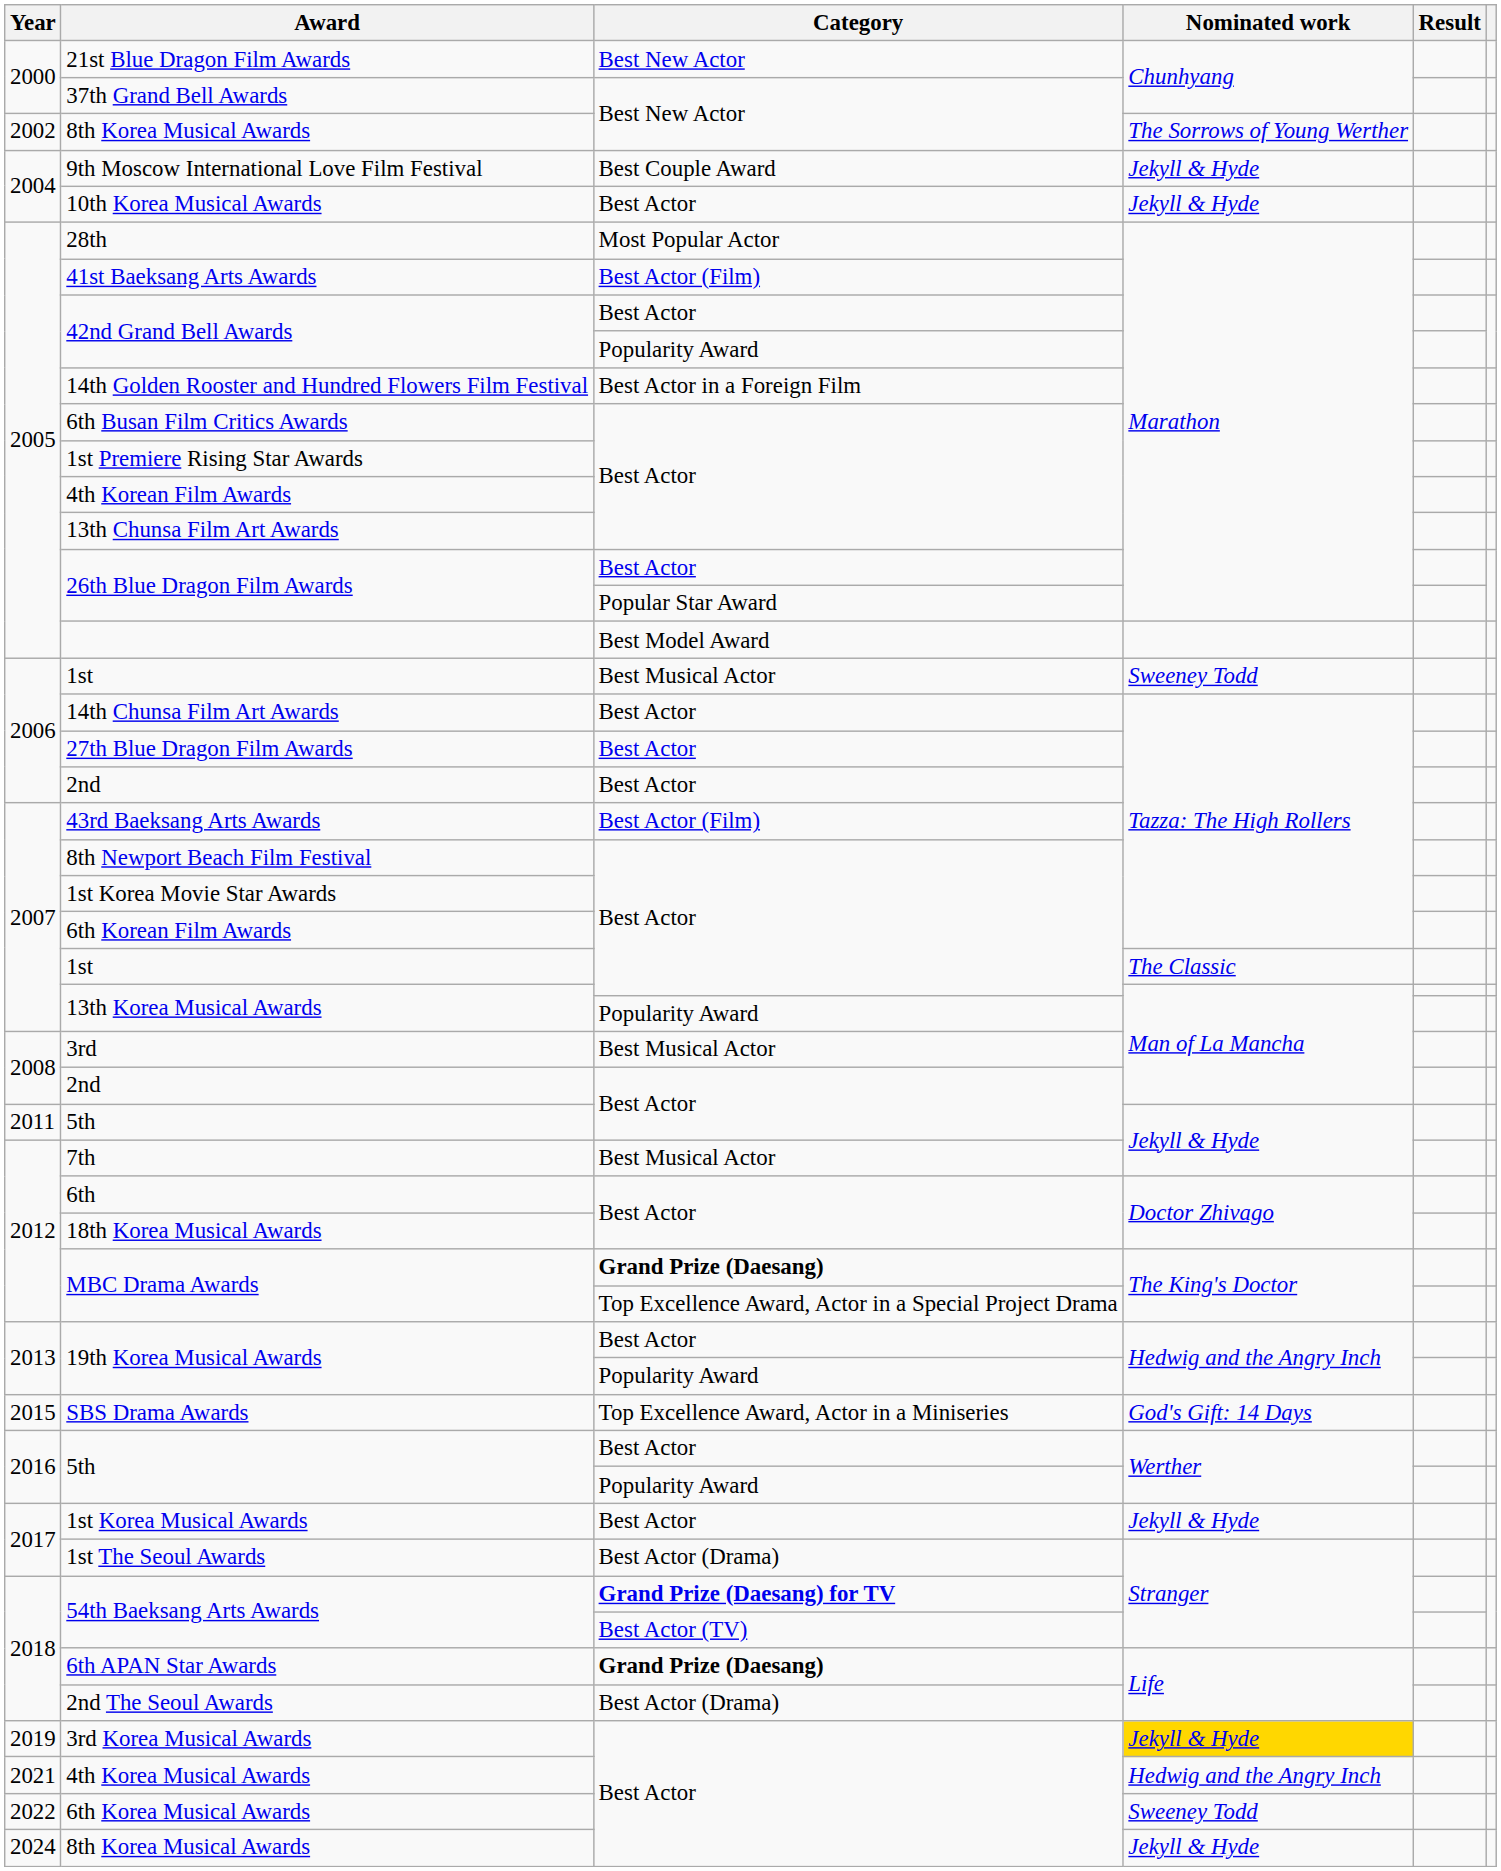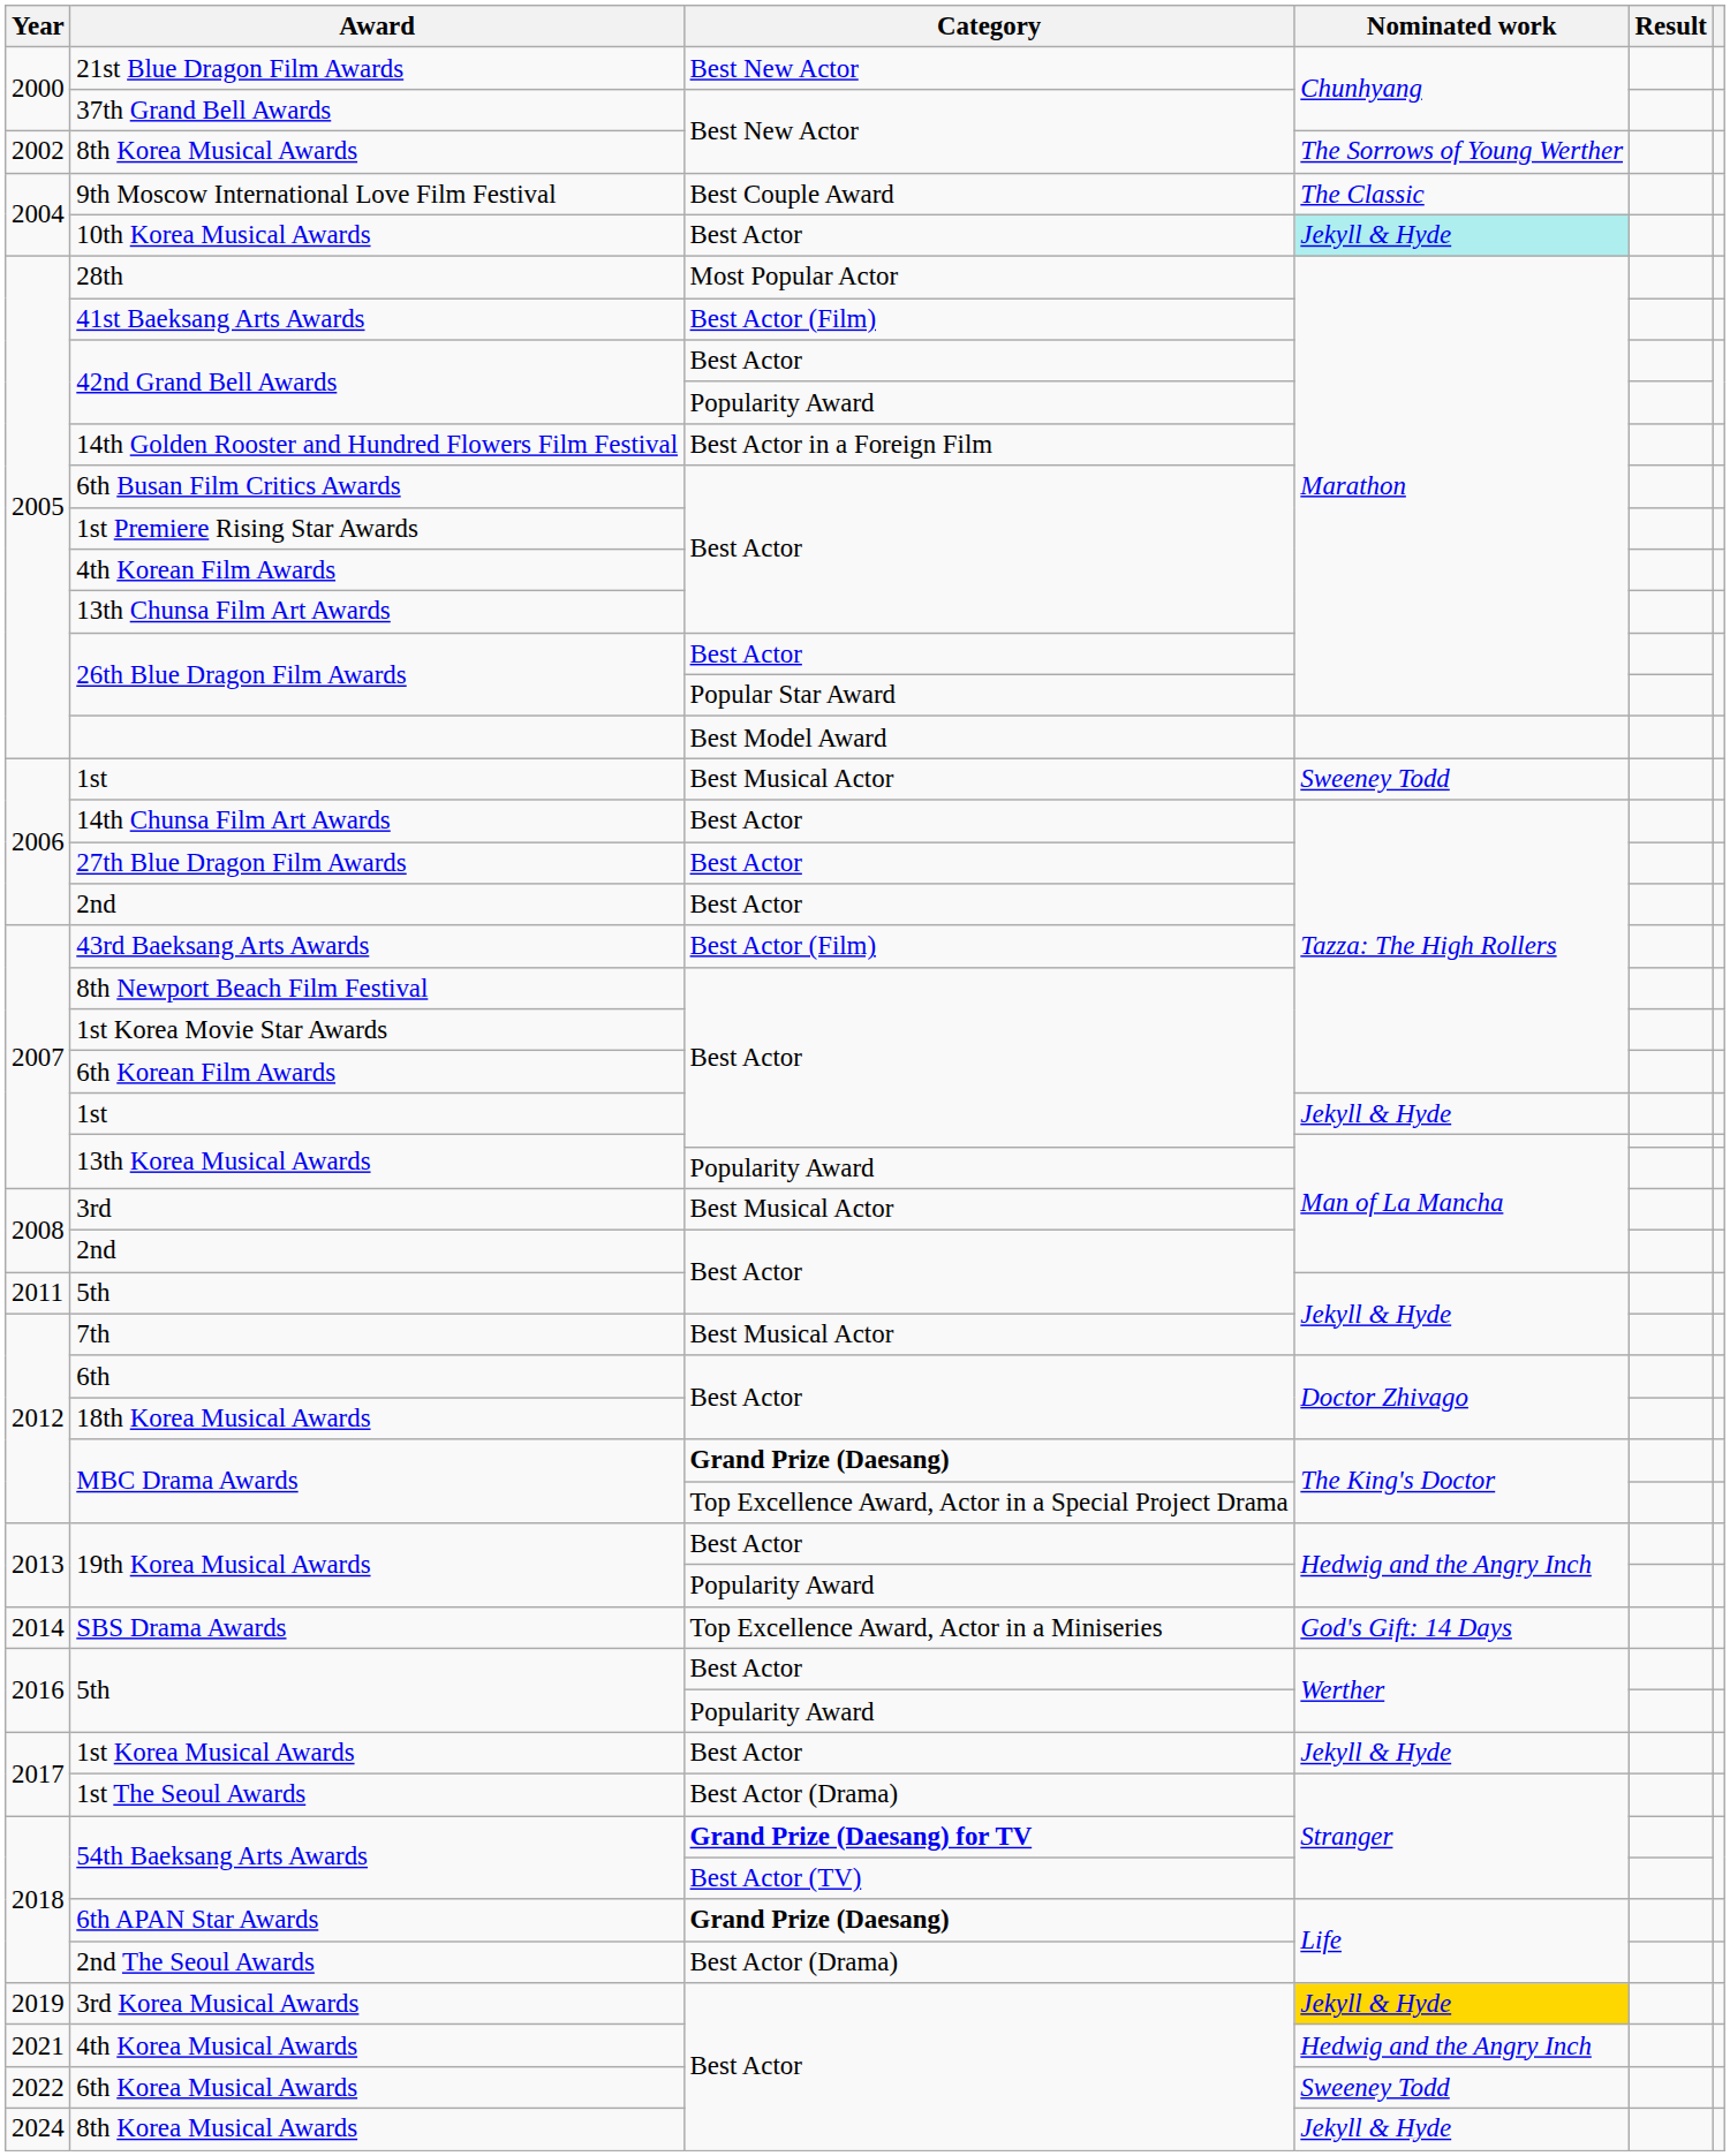9th Moscow International Love Film Festival | Nominated work: Jekyll & Hyde -> The Classic
10th Korea Musical Awards | Nominated work: no background -> paleturquoise background
1st / Best Actor | Nominated work: The Classic -> Jekyll & Hyde
SBS Drama Awards | Year: 2015 -> 2014
